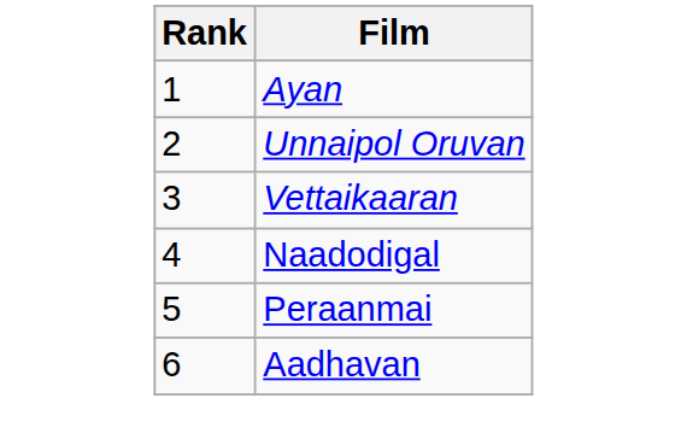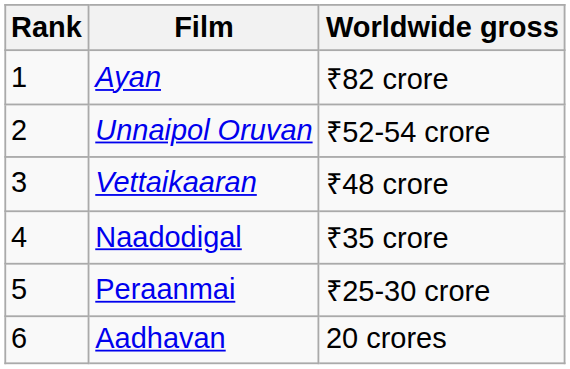+ column: Worldwide gross | ₹82 crore | ₹52-54 crore | ₹48 crore | ₹35 crore | ₹25-30 crore | 20 crores
